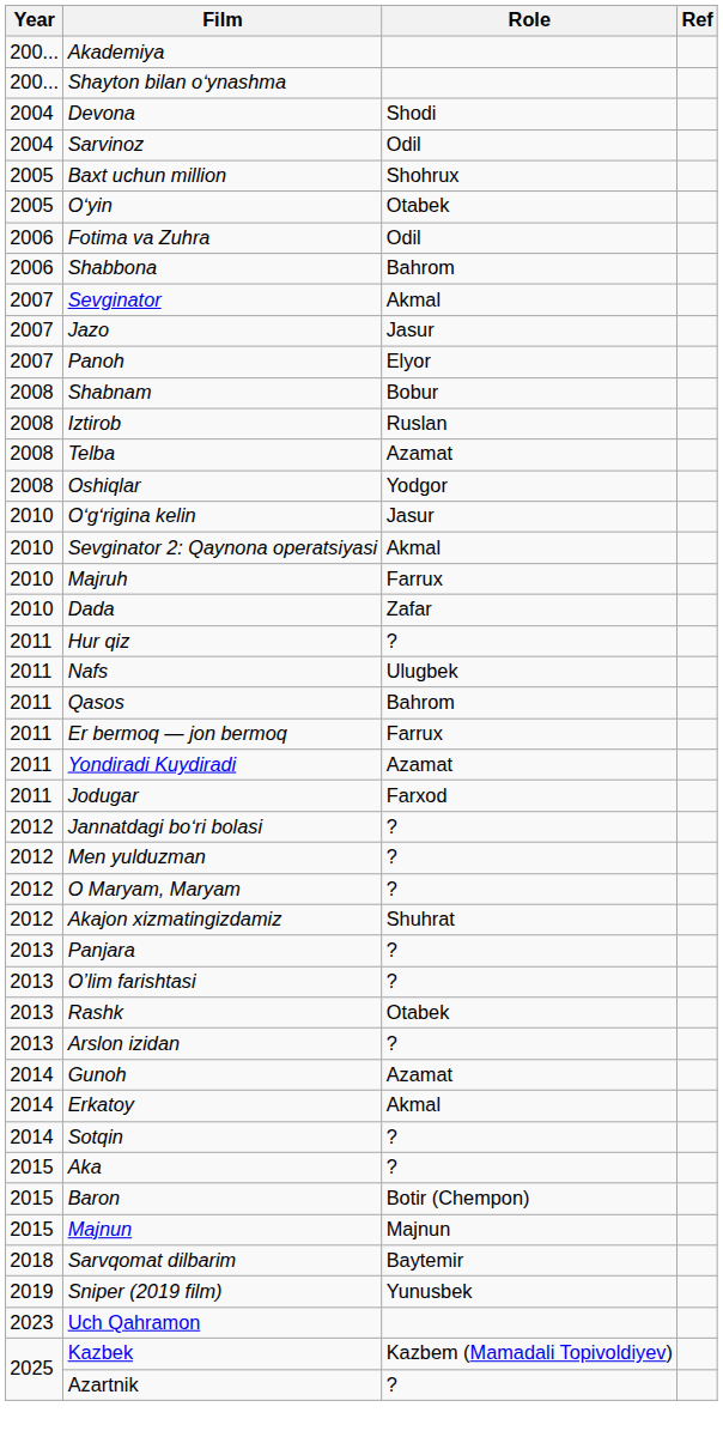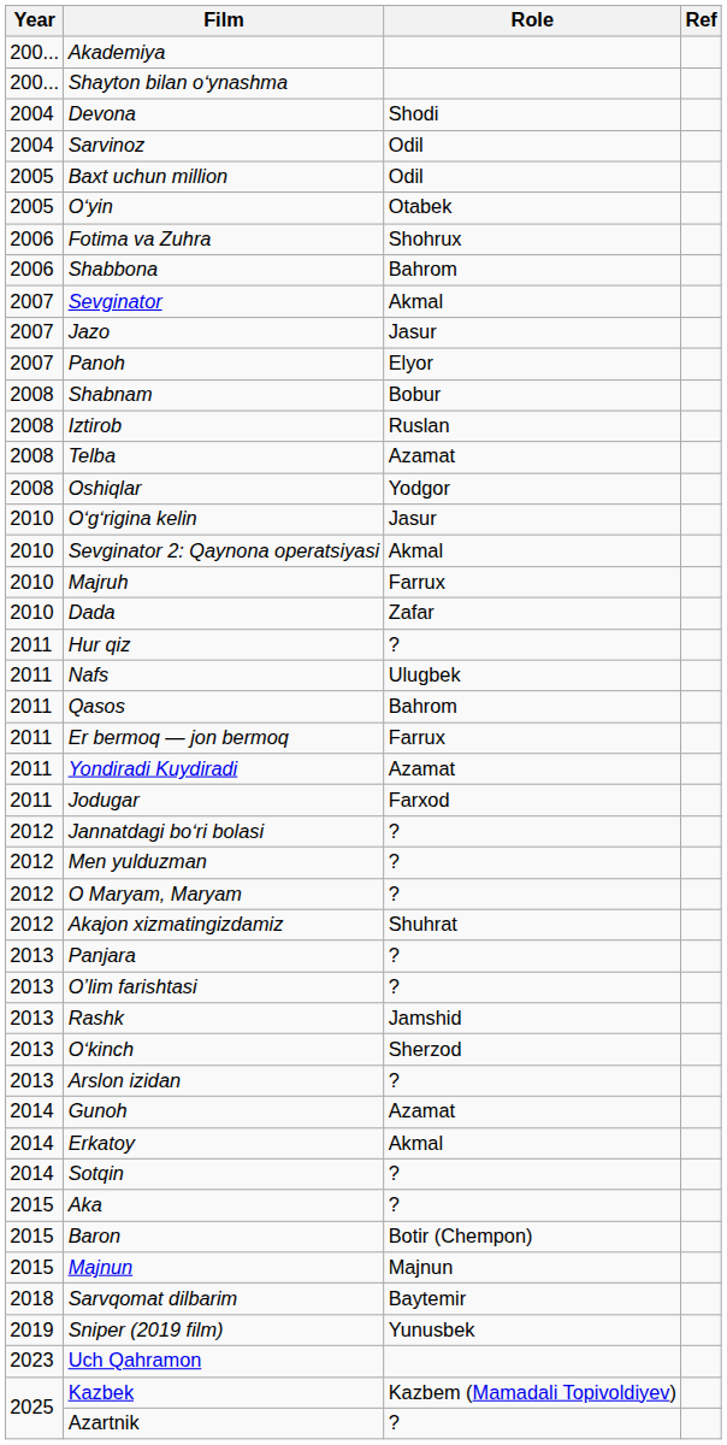Baxt uchun million | Role: Shohrux -> Odil
Fotima va Zuhra | Role: Odil -> Shohrux
Rashk | Role: Otabek -> Jamshid
+ row: 2013 | Oʻkinch | Sherzod
